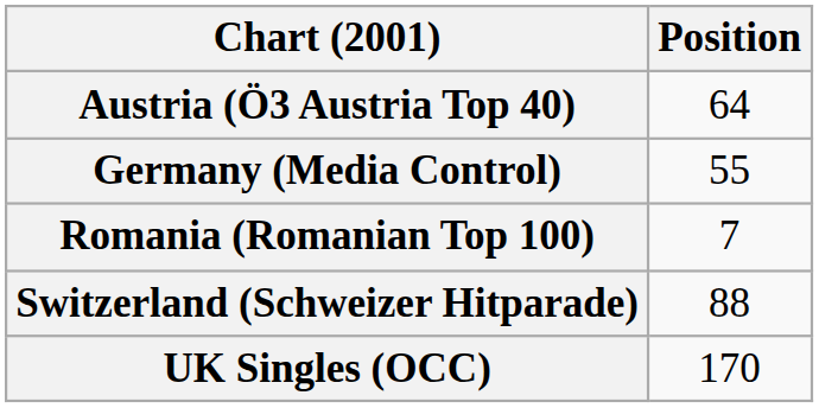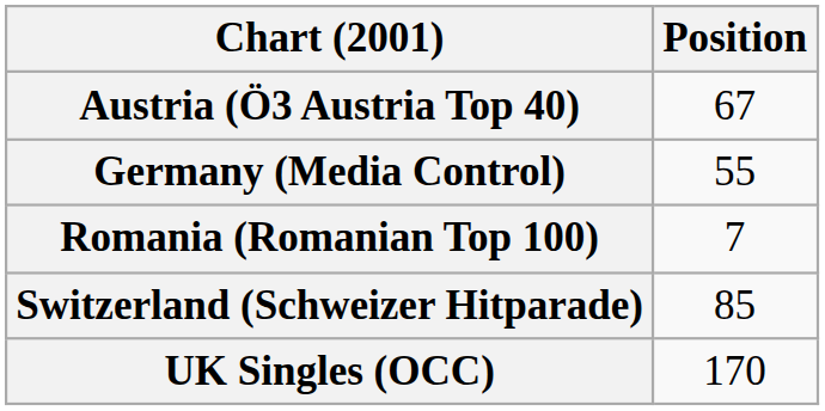Austria (Ö3 Austria Top 40) | Position: 64 -> 67
Switzerland (Schweizer Hitparade) | Position: 88 -> 85
